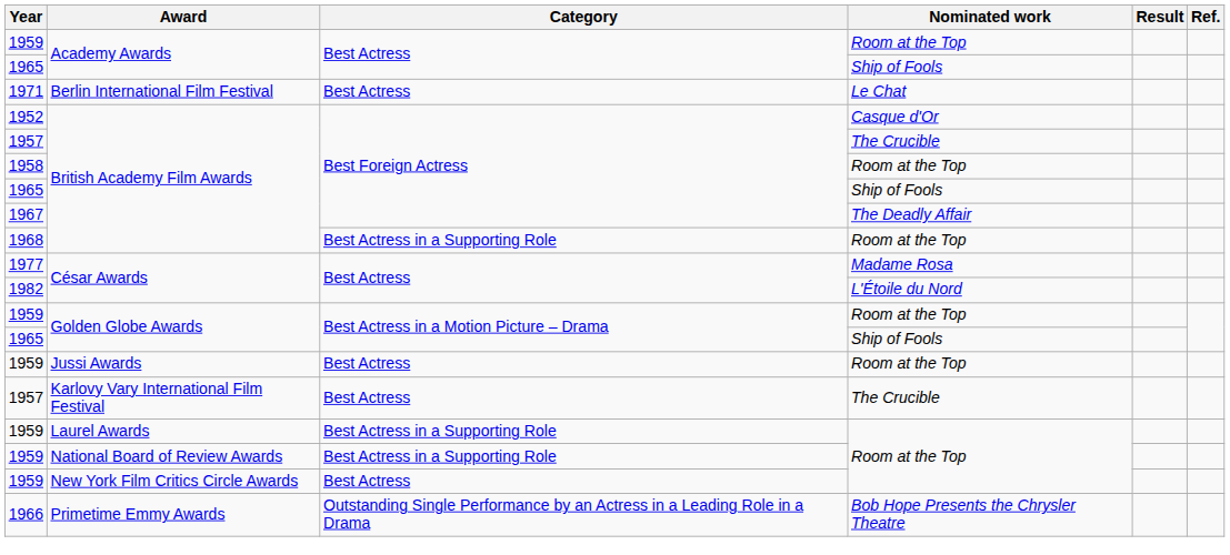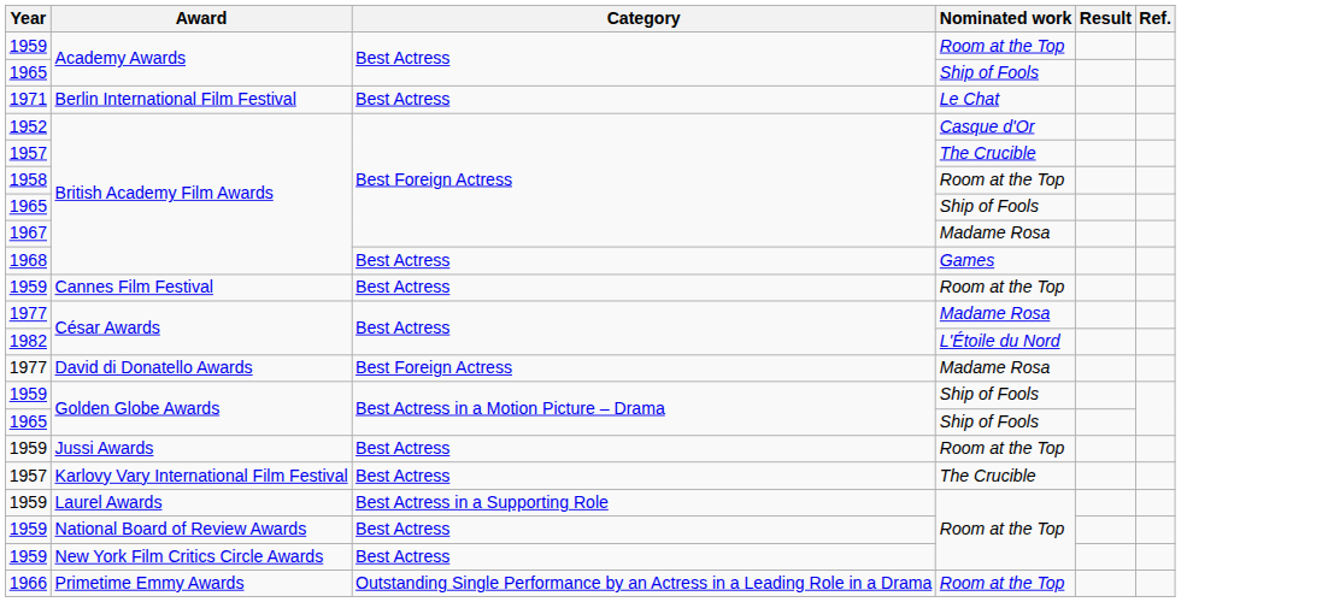1967 / British Academy Film Awards | Nominated work: The Deadly Affair -> Madame Rosa
1968 / British Academy Film Awards | Category: Best Actress in a Supporting Role -> Best Actress
1968 / British Academy Film Awards | Nominated work: Room at the Top -> Games
+ row: 1959 | Cannes Film Festival | Best Actress | Room at the Top
+ row: 1977 | David di Donatello Awards | Best Foreign Actress | Madame Rosa
1959 / Golden Globe Awards | Nominated work: Room at the Top -> Ship of Fools
National Board of Review Awards | Category: Best Actress in a Supporting Role -> Best Actress
Primetime Emmy Awards | Nominated work: Bob Hope Presents the Chrysler Theatre -> Room at the Top
